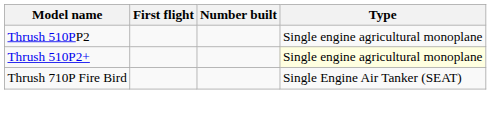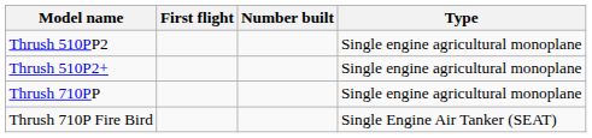Thrush 510P2+ | Type: lightyellow background -> no background
+ row: Thrush 710PP | Single engine agricultural monoplane
